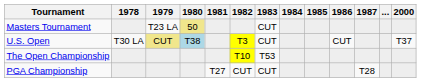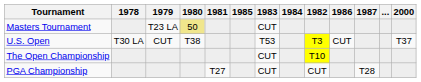columns swapped: 1982 <-> 1985
U.S. Open | 1979: khaki background -> no background
U.S. Open | 1980: lightblue background -> no background
U.S. Open | 1983: CUT -> T53
The Open Championship | 1983: T53 -> CUT
